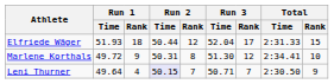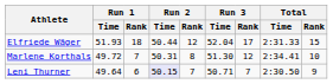Marlene Korthals | Run 1 / Rank: 9 -> 7
Leni Thurner | Run 1 / Rank: 4 -> 6
